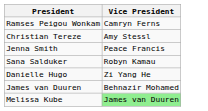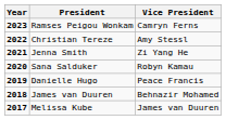+ column: Year | 2023 | 2022 | 2021 | 2020 | 2019 | 2018 | 2017
Jenna Smith | Vice President: Peace Francis -> Zi Yang He
Danielle Hugo | Vice President: Zi Yang He -> Peace Francis
Melissa Kube | Vice President: lightgreen background -> no background
